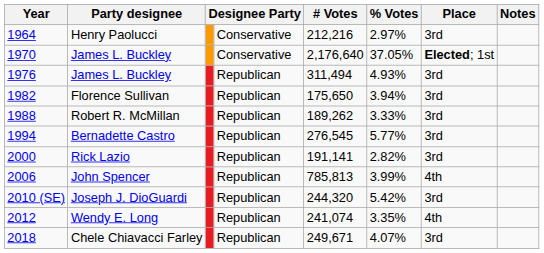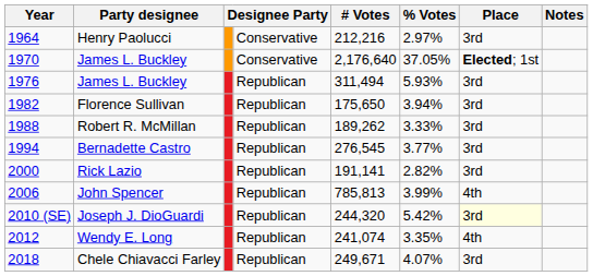1976 / James L. Buckley | % Votes: 4.93% -> 5.93%
Bernadette Castro | % Votes: 5.77% -> 3.77%
Joseph J. DioGuardi | Place: no background -> lightyellow background
